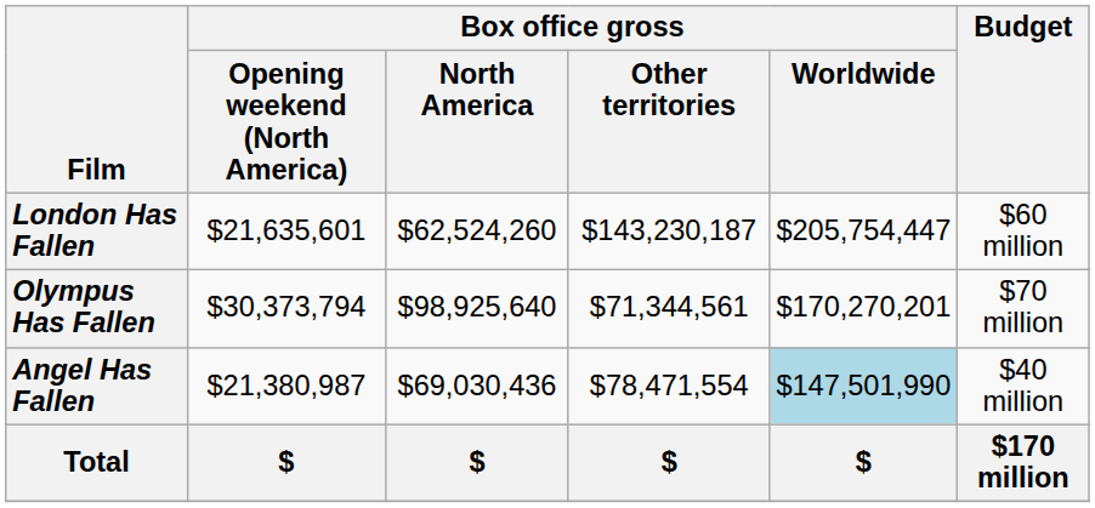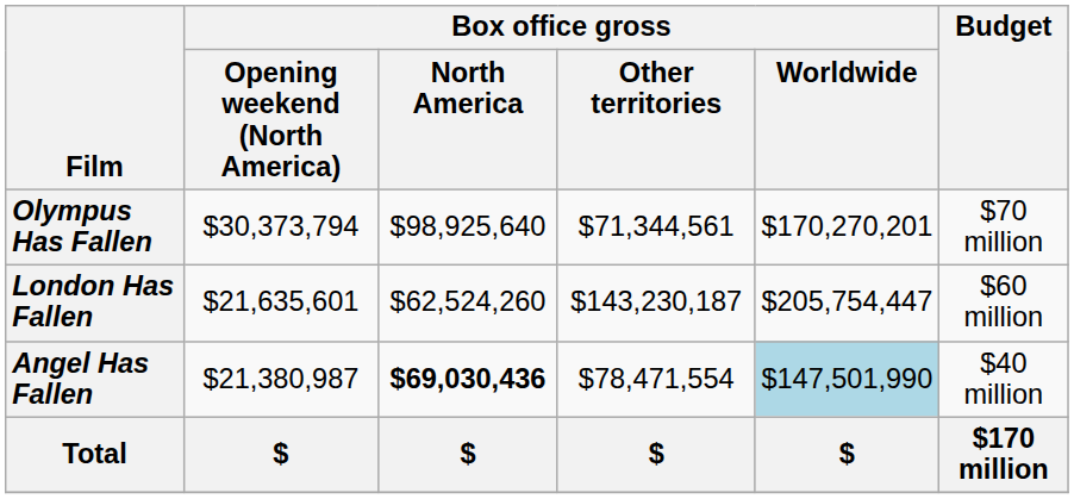rows swapped: Olympus Has Fallen <-> London Has Fallen
Angel Has Fallen | Box office gross / North America: normal -> bold
